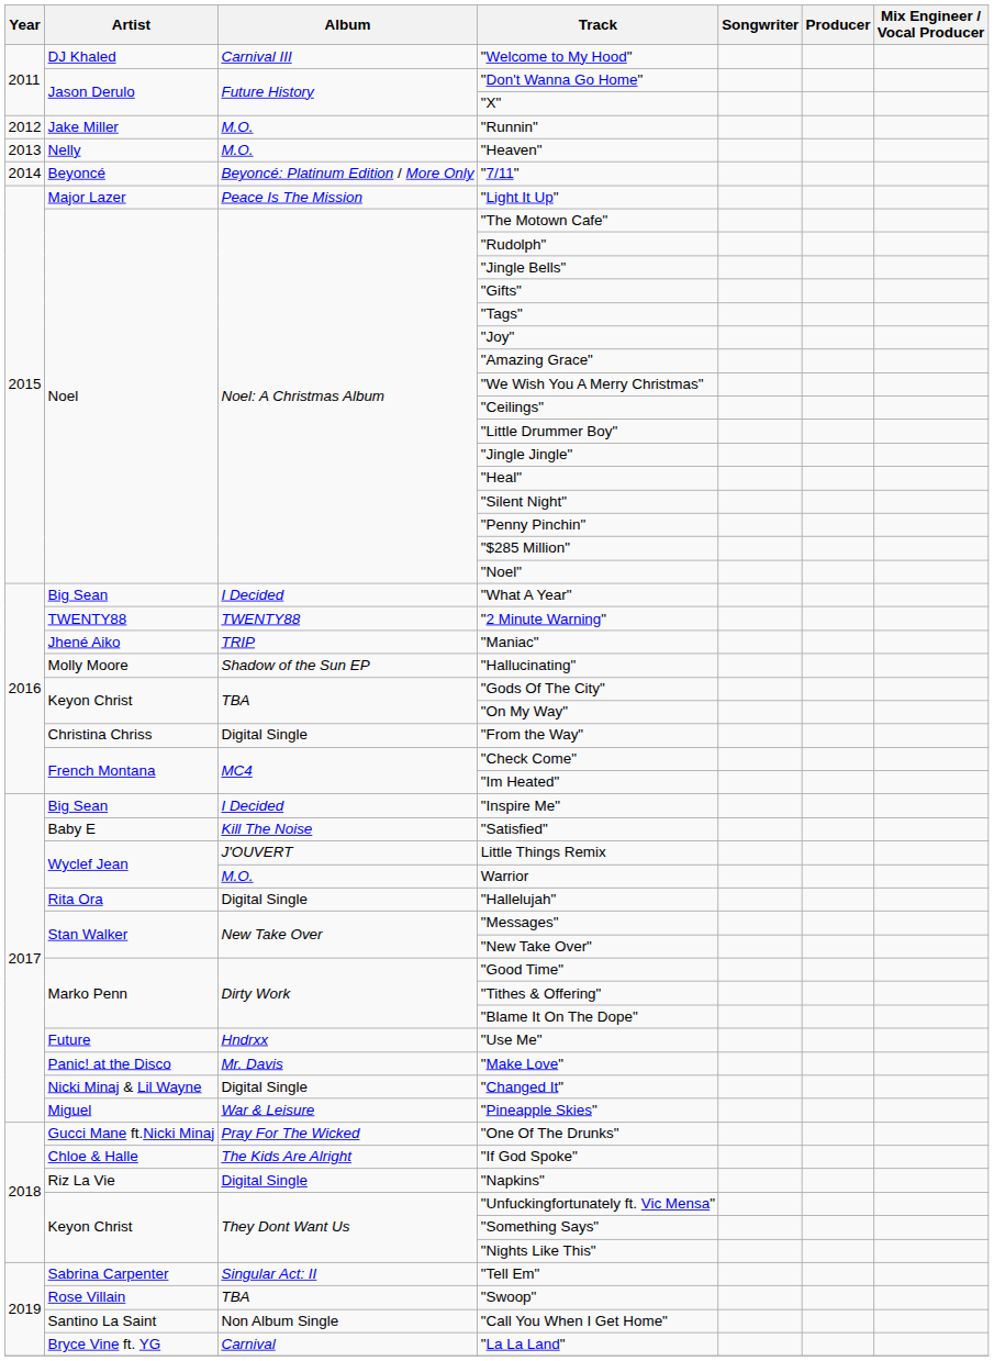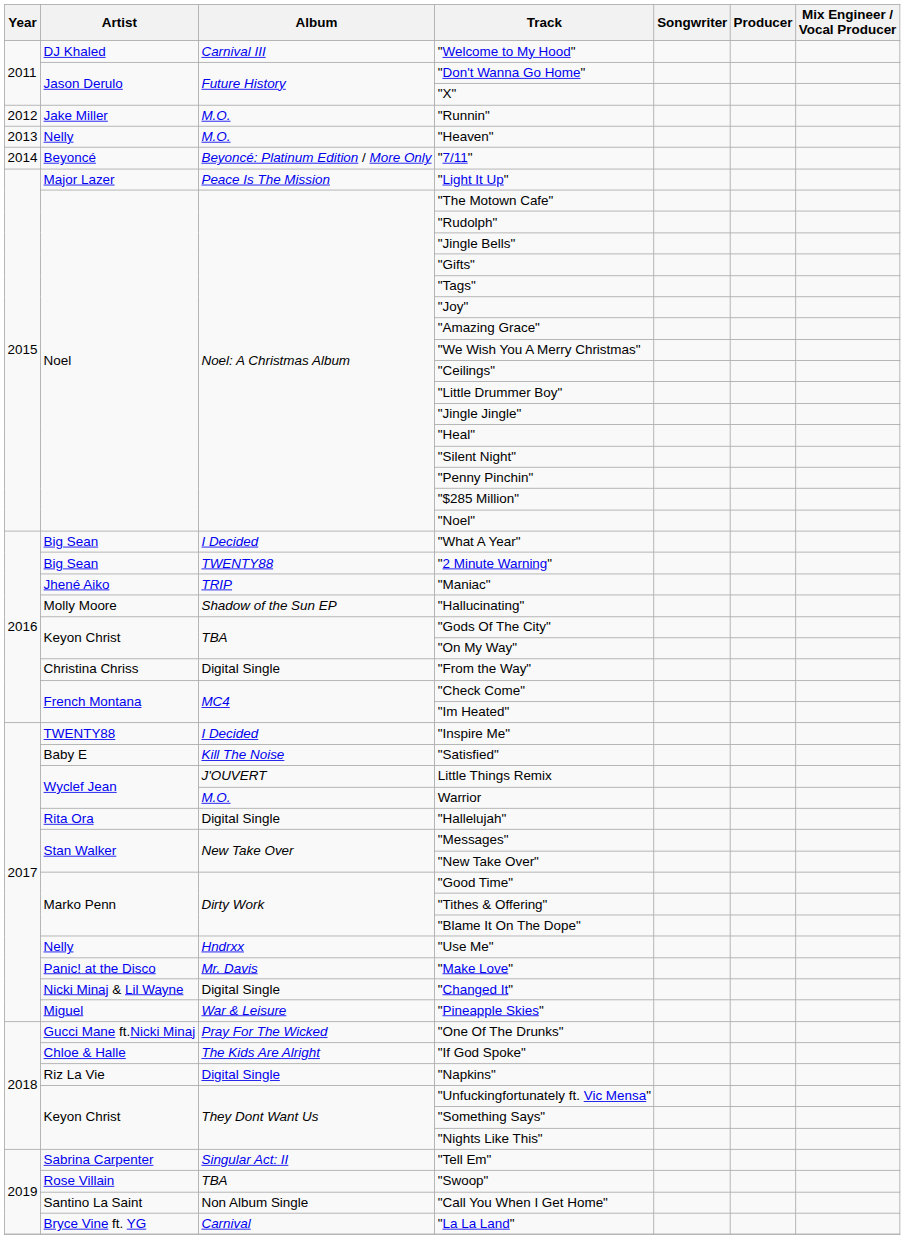"2 Minute Warning" | Artist: TWENTY88 -> Big Sean
"Inspire Me" | Artist: Big Sean -> TWENTY88
"Use Me" | Artist: Future -> Nelly
